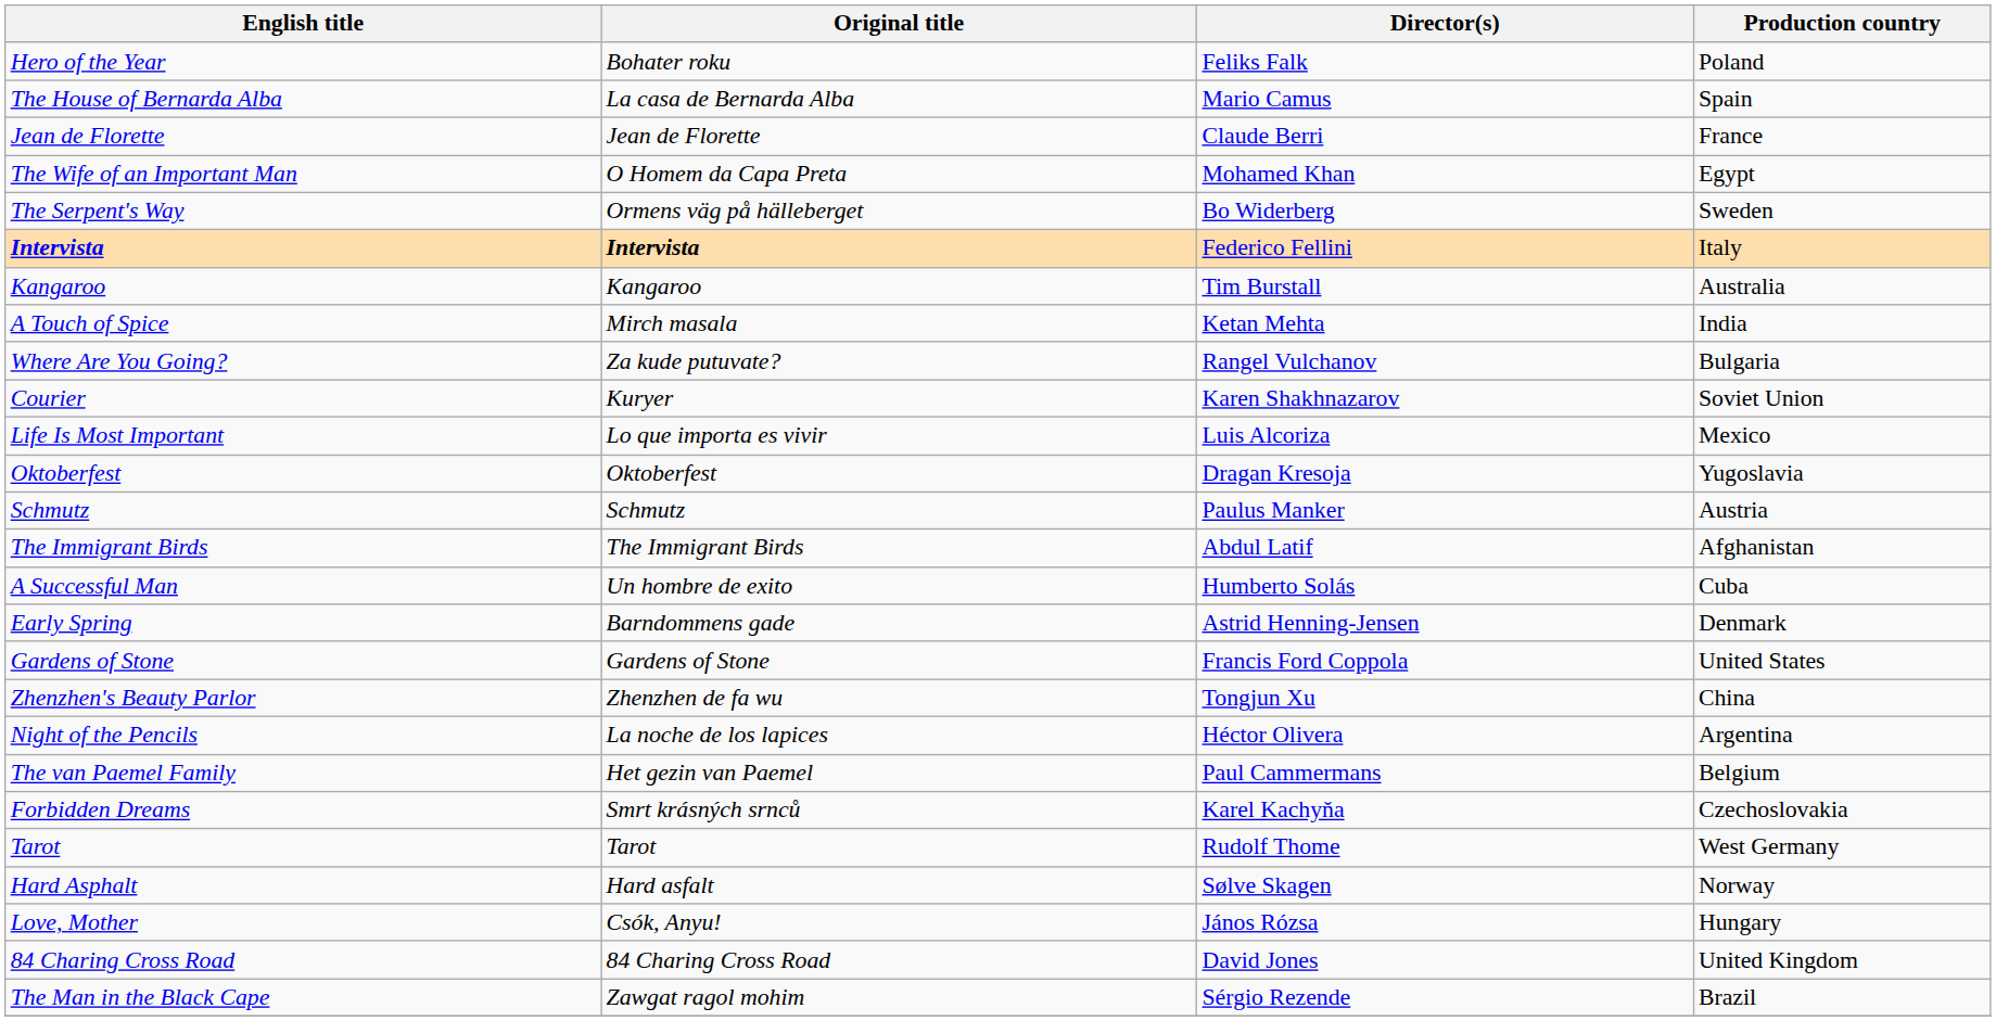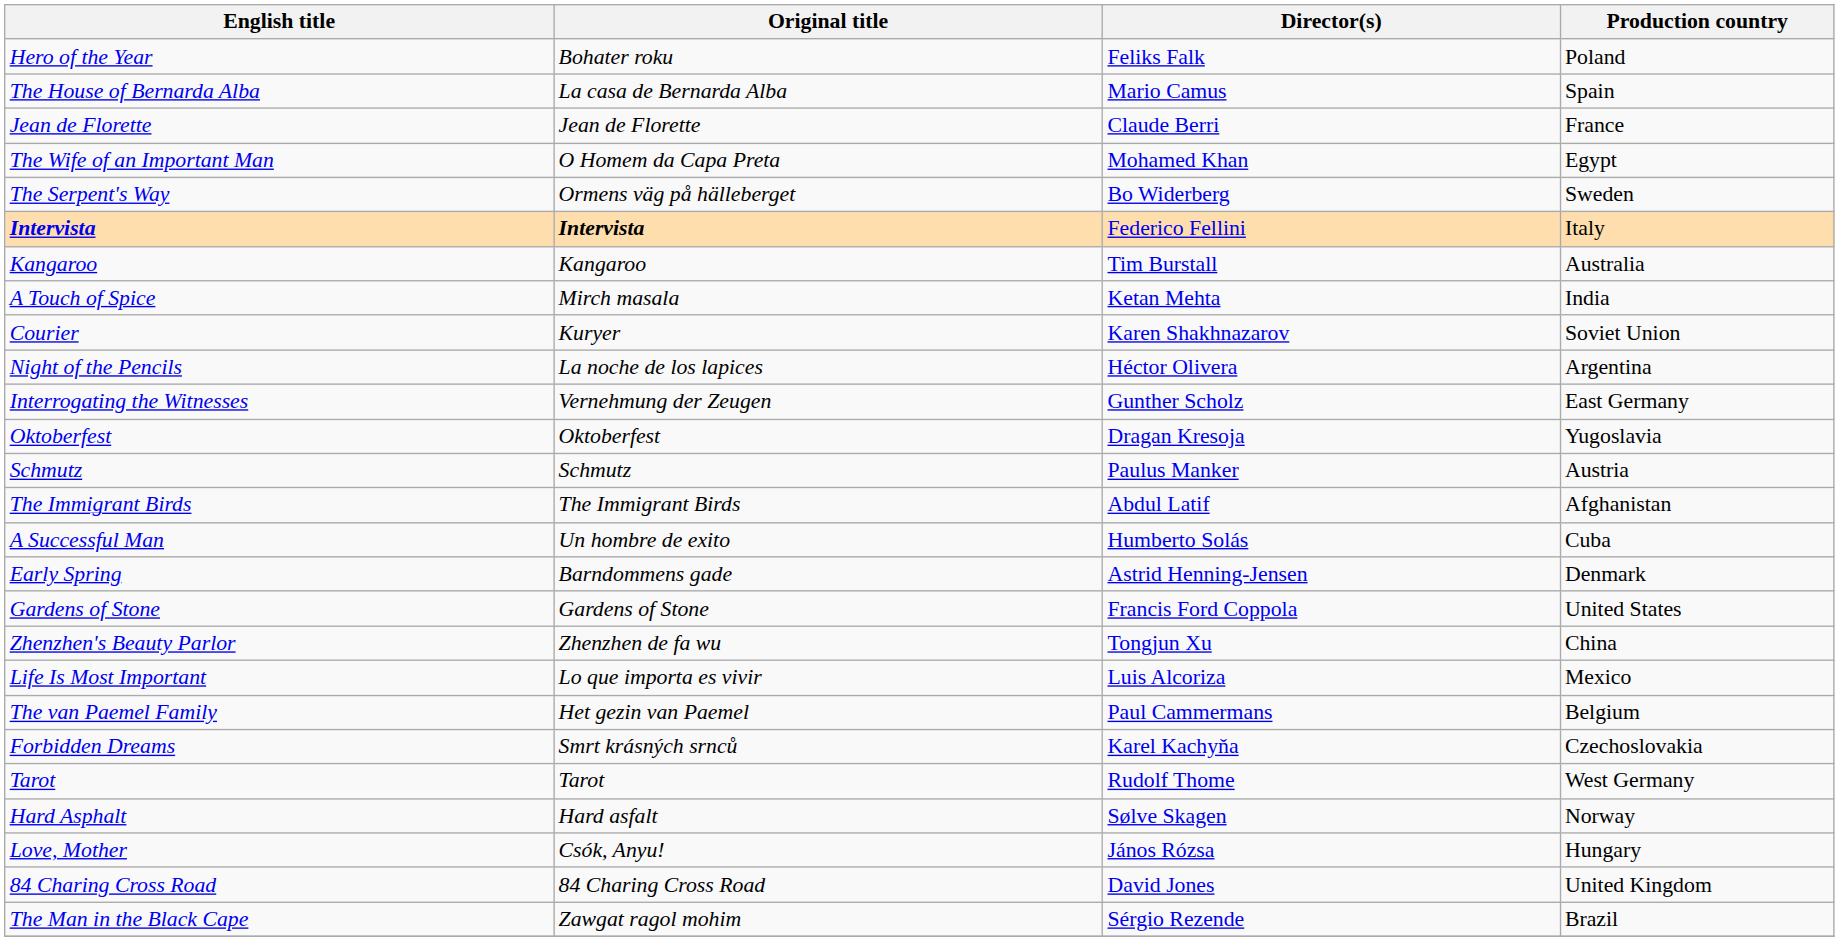- row: Where Are You Going? | Za kude putuvate? | Rangel Vulchanov | Bulgaria
rows swapped: Night of the Pencils <-> Life Is Most Important
+ row: Interrogating the Witnesses | Vernehmung der Zeugen | Gunther Scholz | East Germany
